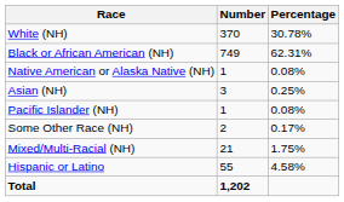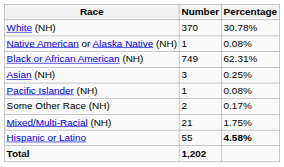rows swapped: Black or African American (NH) <-> Native American or Alaska Native (NH)
Hispanic or Latino | Percentage: normal -> bold
